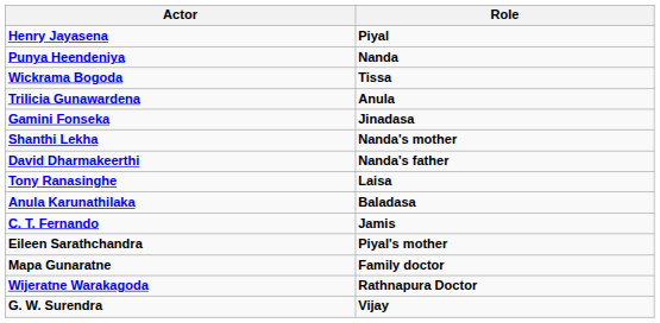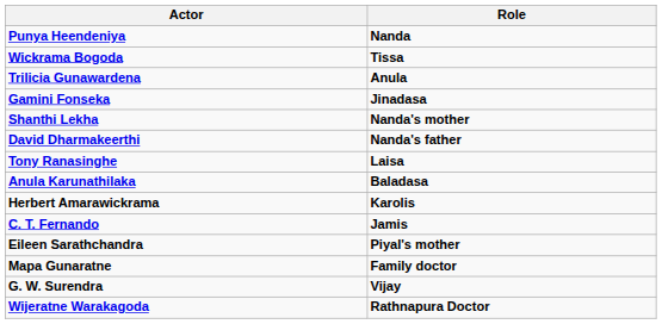- row: Henry Jayasena | Piyal
+ row: Herbert Amarawickrama | Karolis
rows swapped: G. W. Surendra <-> Wijeratne Warakagoda
